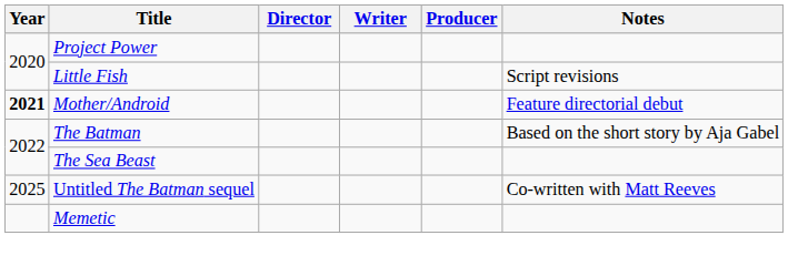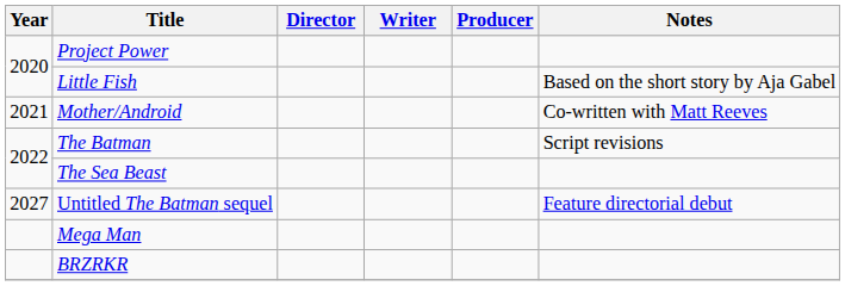Little Fish | Notes: Script revisions -> Based on the short story by Aja Gabel
Mother/Android | Year: bold -> normal
Mother/Android | Notes: Feature directorial debut -> Co-written with Matt Reeves
The Batman | Notes: Based on the short story by Aja Gabel -> Script revisions
Untitled The Batman sequel | Year: 2025 -> 2027
Untitled The Batman sequel | Notes: Co-written with Matt Reeves -> Feature directorial debut
+ row: Mega Man
+ row: BRZRKR
- row: Memetic
